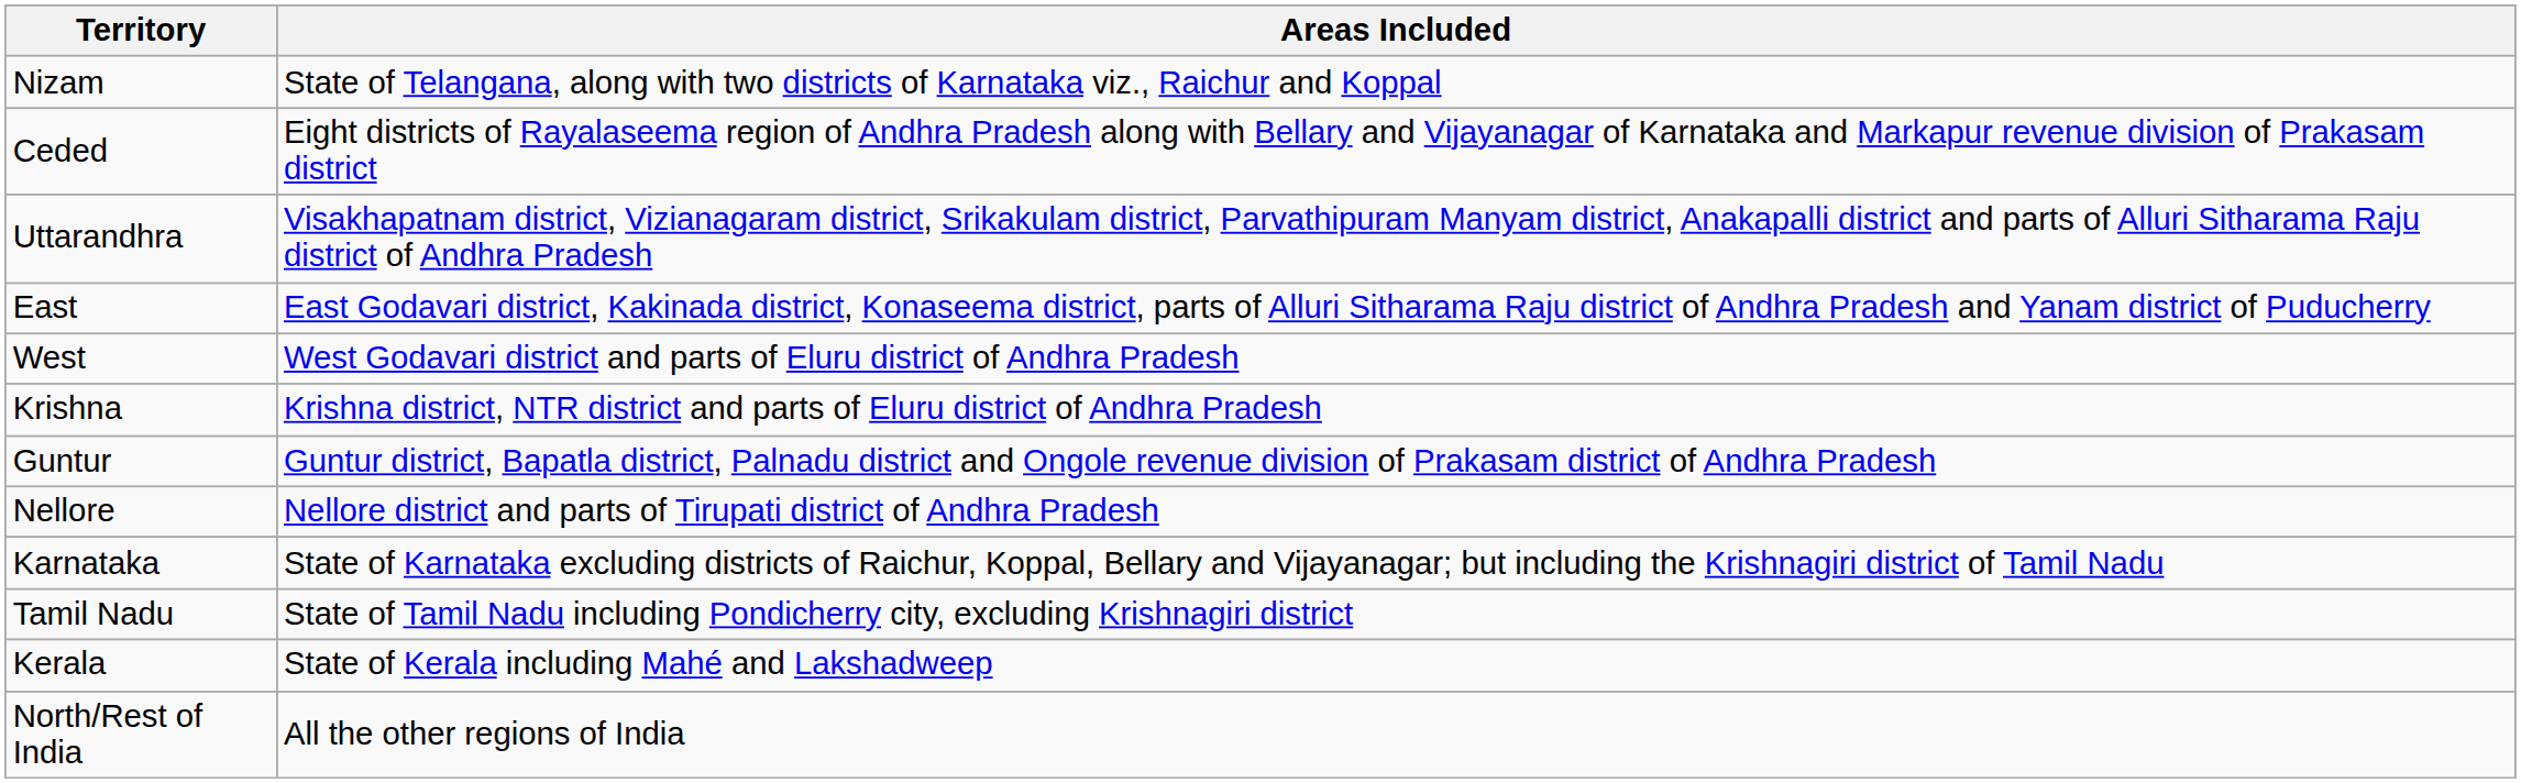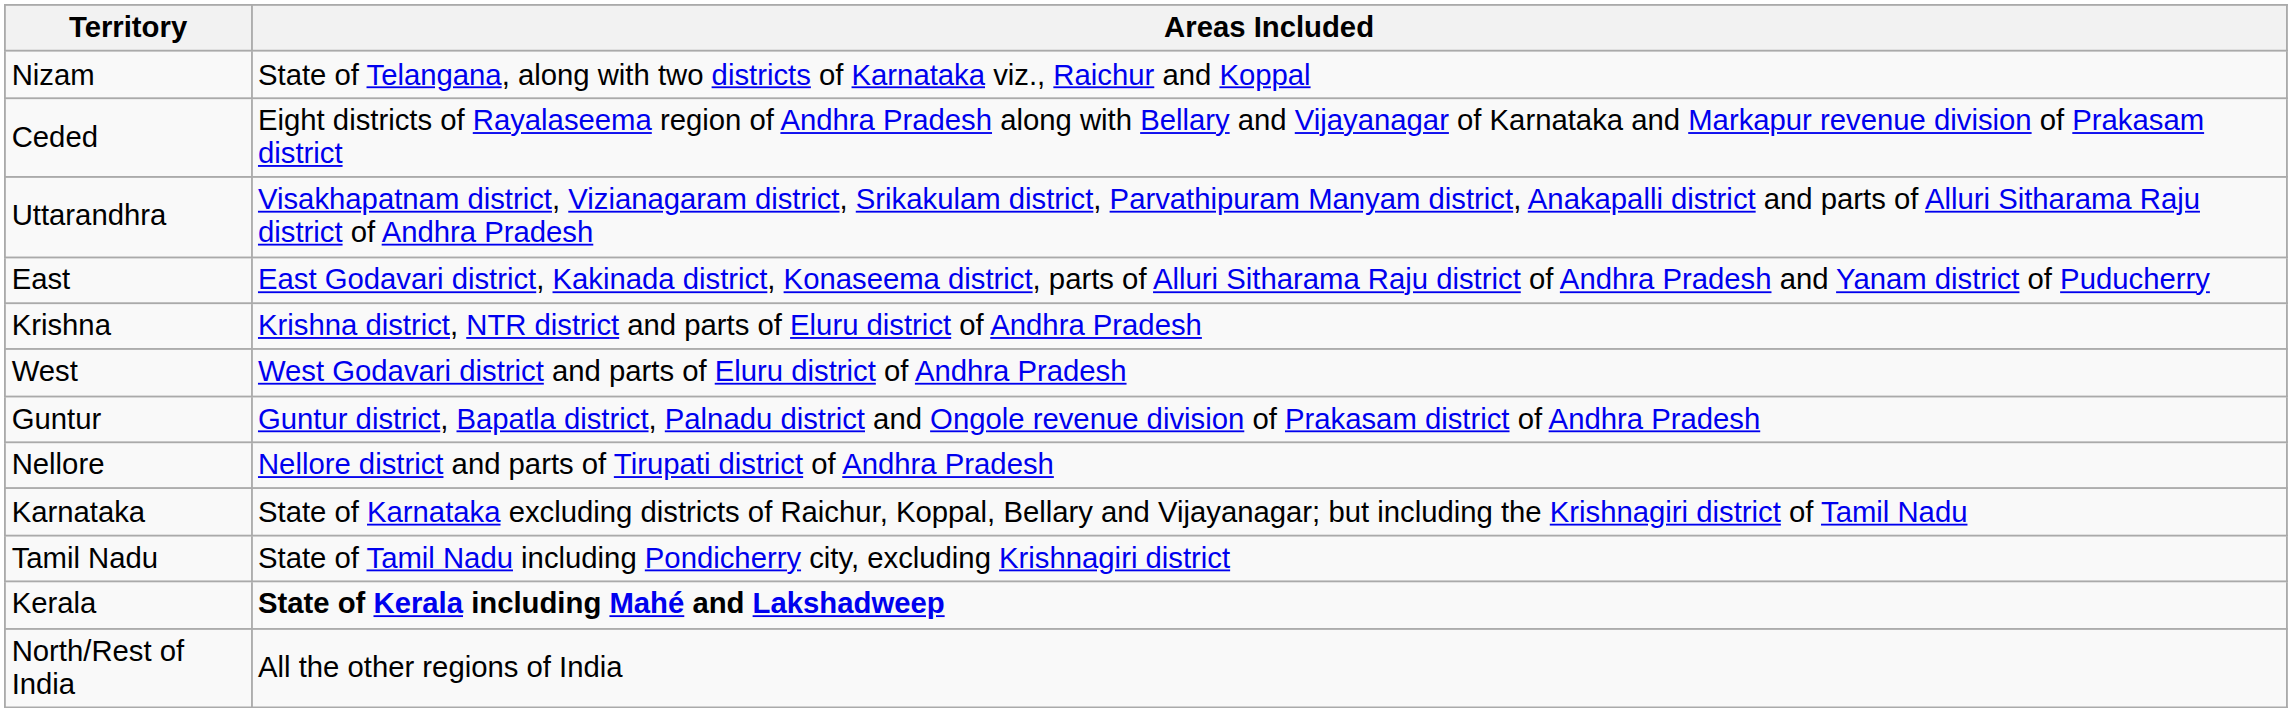rows swapped: West <-> Krishna
Kerala | Areas Included: normal -> bold
